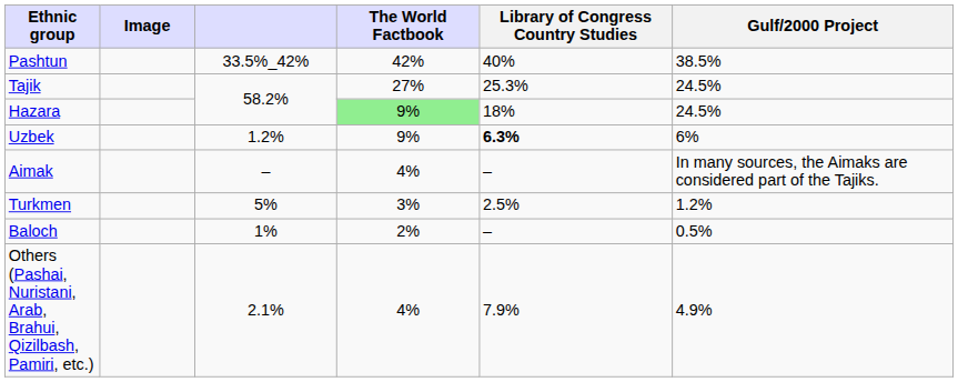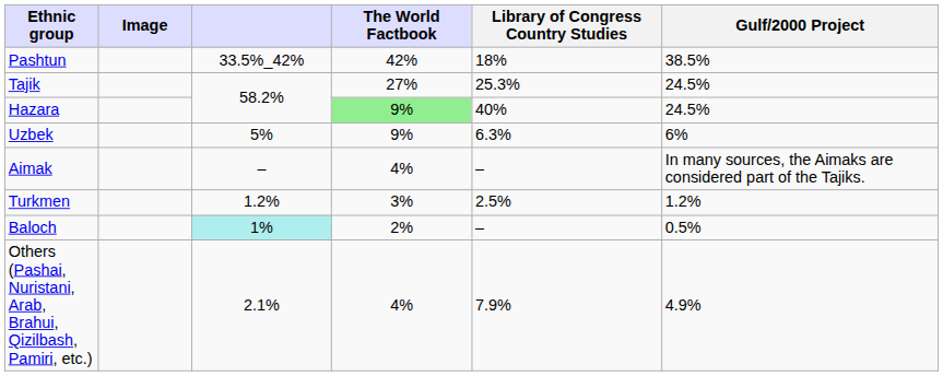Pashtun | Library of Congress Country Studies: 40% -> 18%
Hazara | Library of Congress Country Studies: 18% -> 40%
Uzbek | column 3: 1.2% -> 5%
Uzbek | Library of Congress Country Studies: bold -> normal
Turkmen | column 3: 5% -> 1.2%
Baloch | column 3: no background -> paleturquoise background
